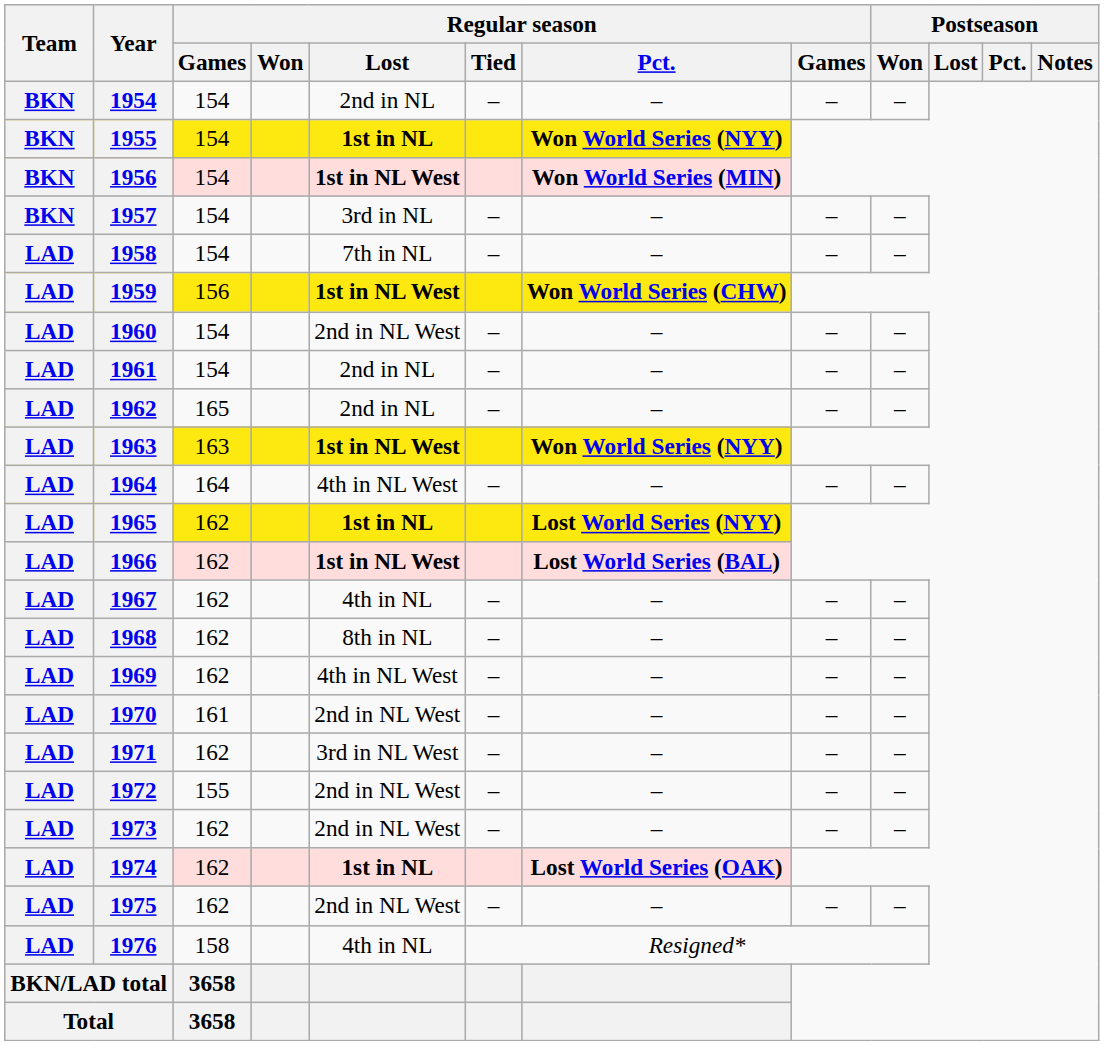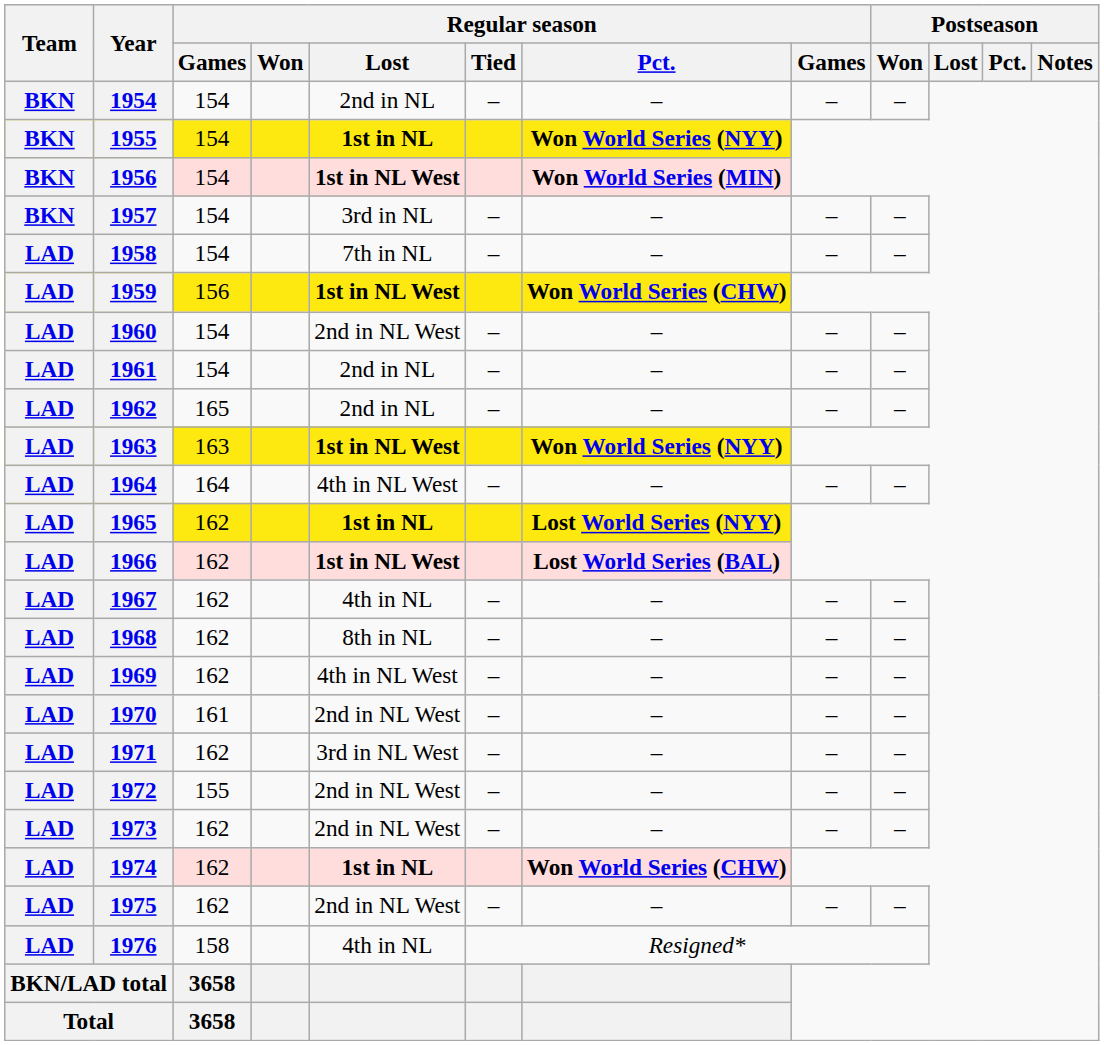1974 | Regular season / Pct.: Lost World Series (OAK) -> Won World Series (CHW)
